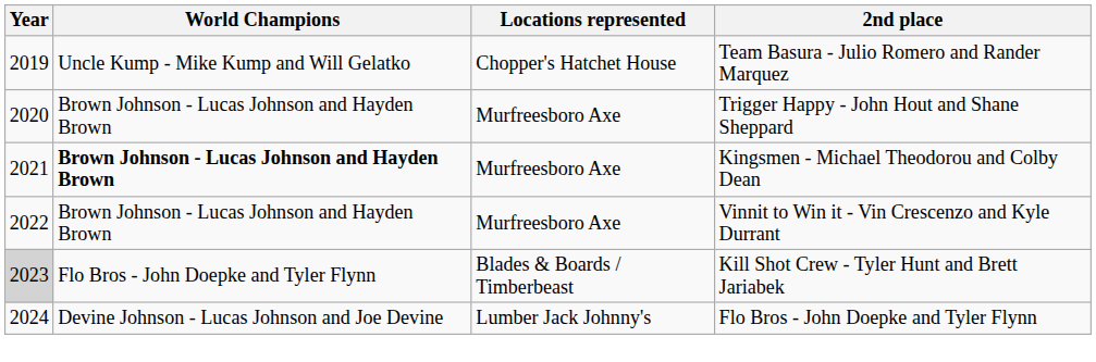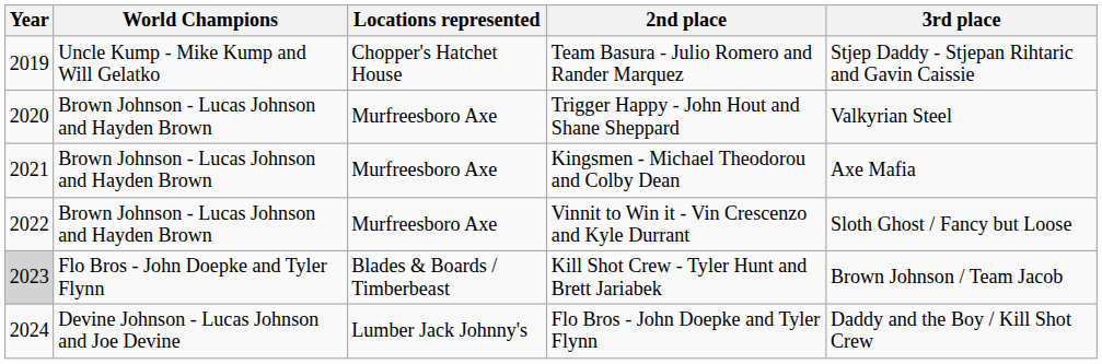+ column: 3rd place | Stjep Daddy - Stjepan Rihtaric and Gavin Caissie | Valkyrian Steel | Axe Mafia | Sloth Ghost / Fancy but Loose | Brown Johnson / Team Jacob | Daddy and the Boy / Kill Shot Crew
Kingsmen - Michael Theodorou and Colby Dean | World Champions: bold -> normal
